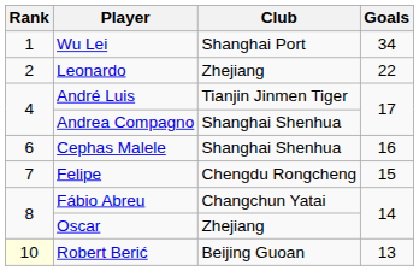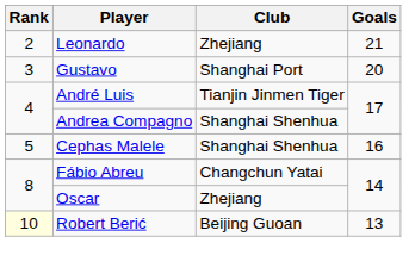- row: 1 | Wu Lei | Shanghai Port | 34
Leonardo | Goals: 22 -> 21
+ row: 3 | Gustavo | Shanghai Port | 20
Cephas Malele | Rank: 6 -> 5
- row: 7 | Felipe | Chengdu Rongcheng | 15
